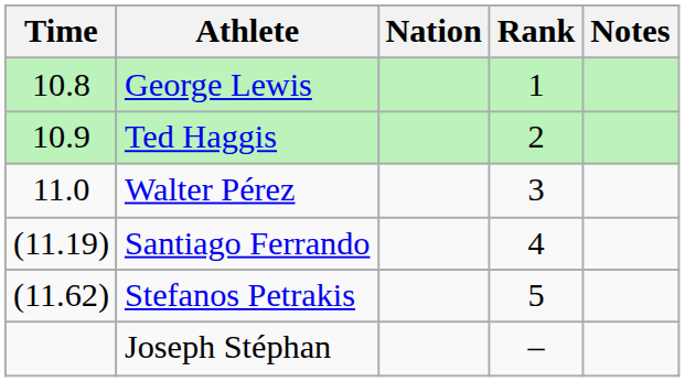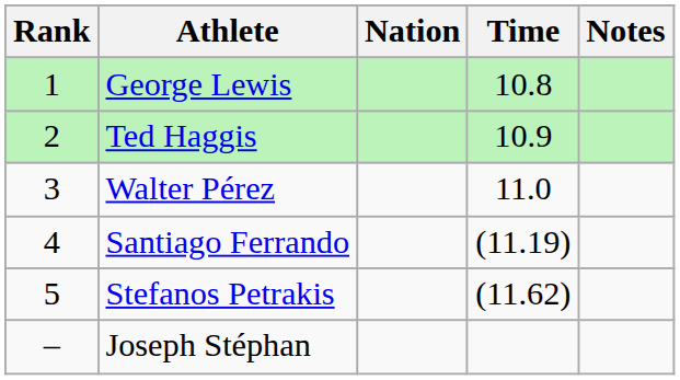columns swapped: Rank <-> Time
